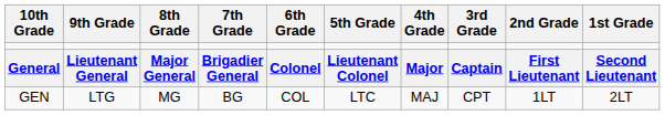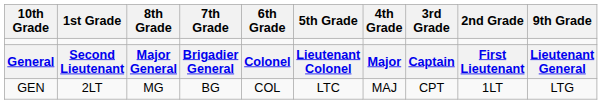columns swapped: 9th Grade <-> 1st Grade
